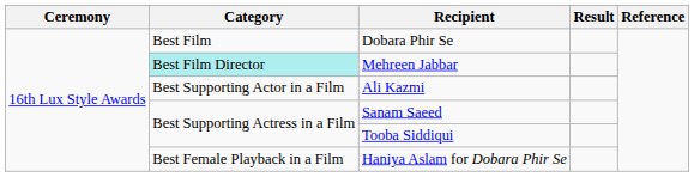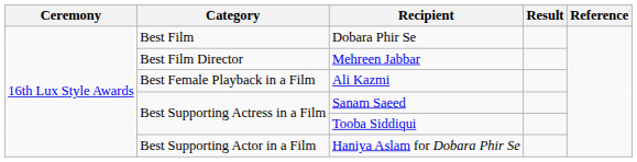Mehreen Jabbar | Category: paleturquoise background -> no background
Ali Kazmi | Category: Best Supporting Actor in a Film -> Best Female Playback in a Film
Haniya Aslam for Dobara Phir Se | Category: Best Female Playback in a Film -> Best Supporting Actor in a Film
